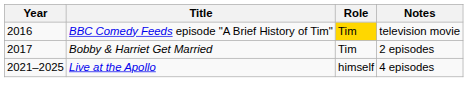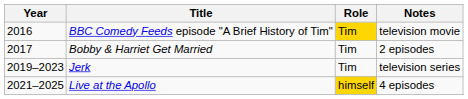+ row: 2019–2023 | Jerk | Tim | television series
Live at the Apollo | Role: no background -> gold background
